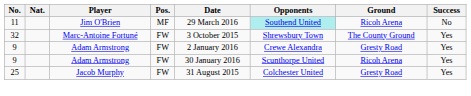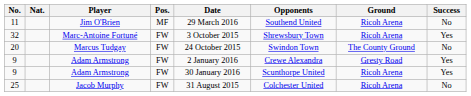11 | Opponents: paleturquoise background -> no background
32 | Ground: The County Ground -> Ricoh Arena
+ row: 20 | Marcus Tudgay | FW | 24 October 2015 | Swindon Town | The County Ground | No
25 | Ground: Gresty Road -> Ricoh Arena
25 | Success: Yes -> No
